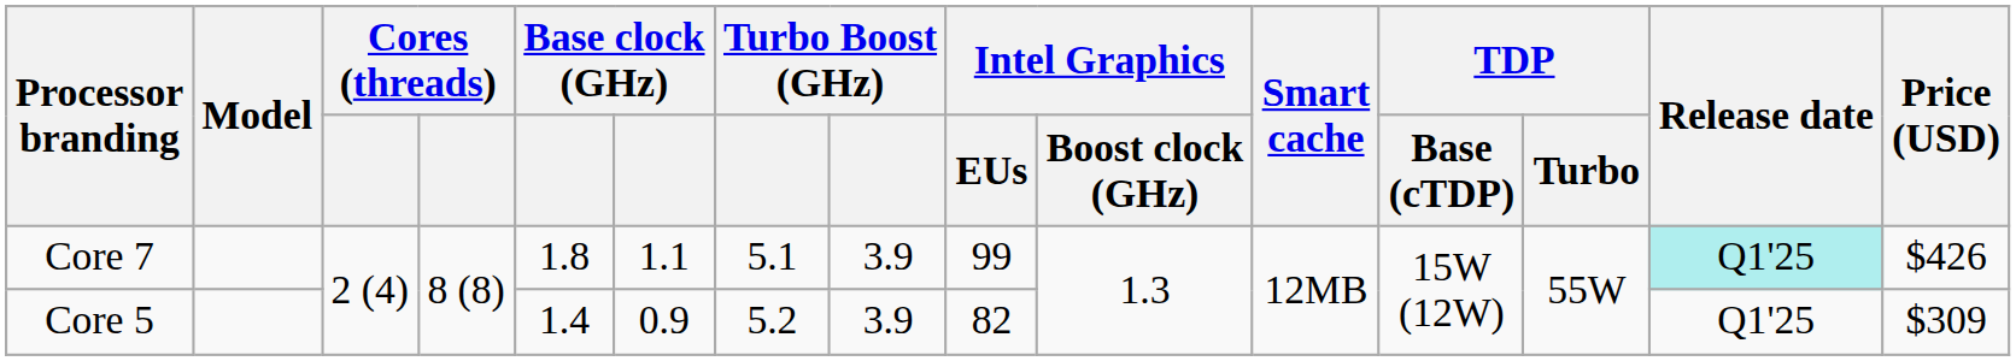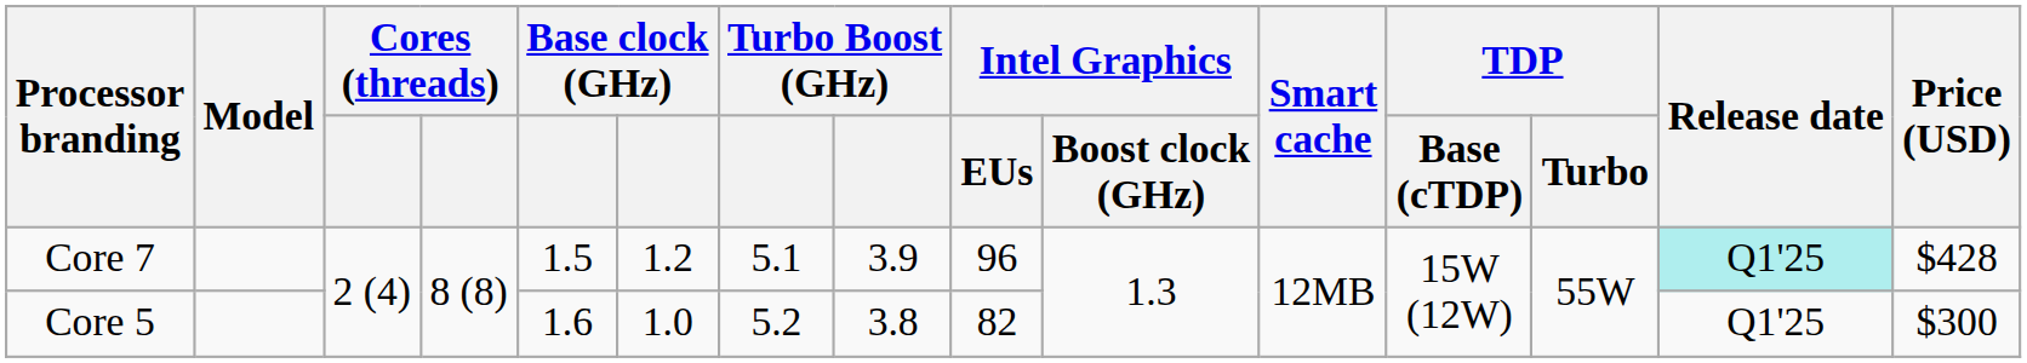Core 7 | column 5: 1.8 -> 1.5
Core 7 | column 6: 1.1 -> 1.2
Core 7 | Intel Graphics / EUs: 99 -> 96
Core 7 | Price (USD): $426 -> $428
Core 5 | column 5: 1.4 -> 1.6
Core 5 | column 6: 0.9 -> 1.0
Core 5 | column 8: 3.9 -> 3.8
Core 5 | Price (USD): $309 -> $300
